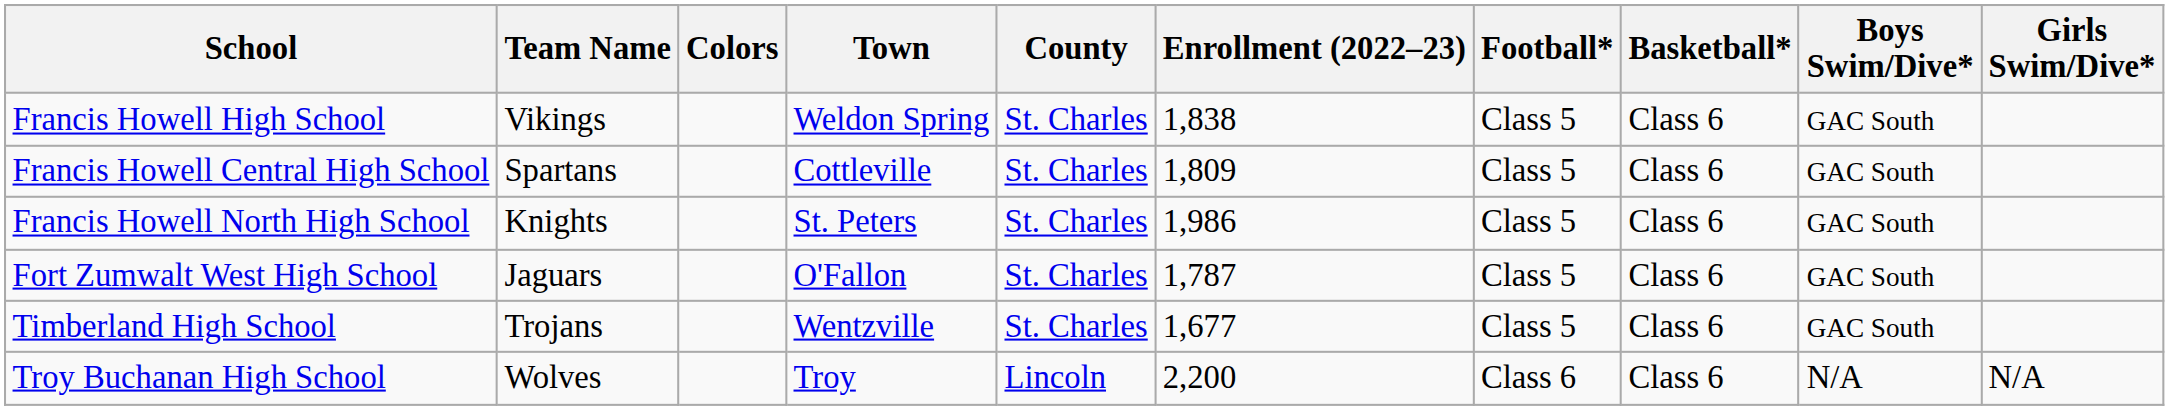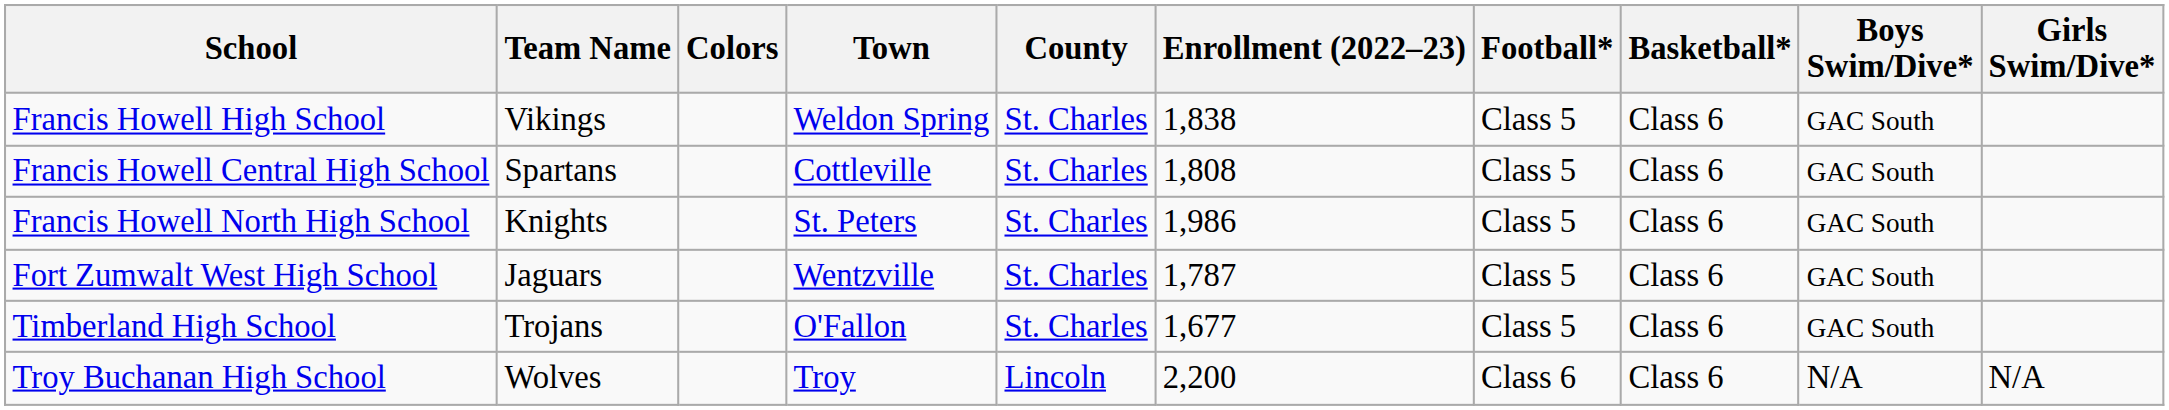Francis Howell Central High School | Enrollment (2022–23): 1,809 -> 1,808
Fort Zumwalt West High School | Town: O'Fallon -> Wentzville
Timberland High School | Town: Wentzville -> O'Fallon
